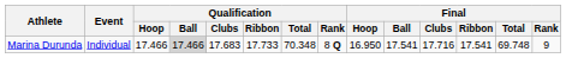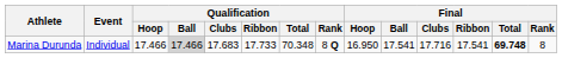Marina Durunda | Final / Total: normal -> bold
Marina Durunda | Final / Rank: 9 -> 8
